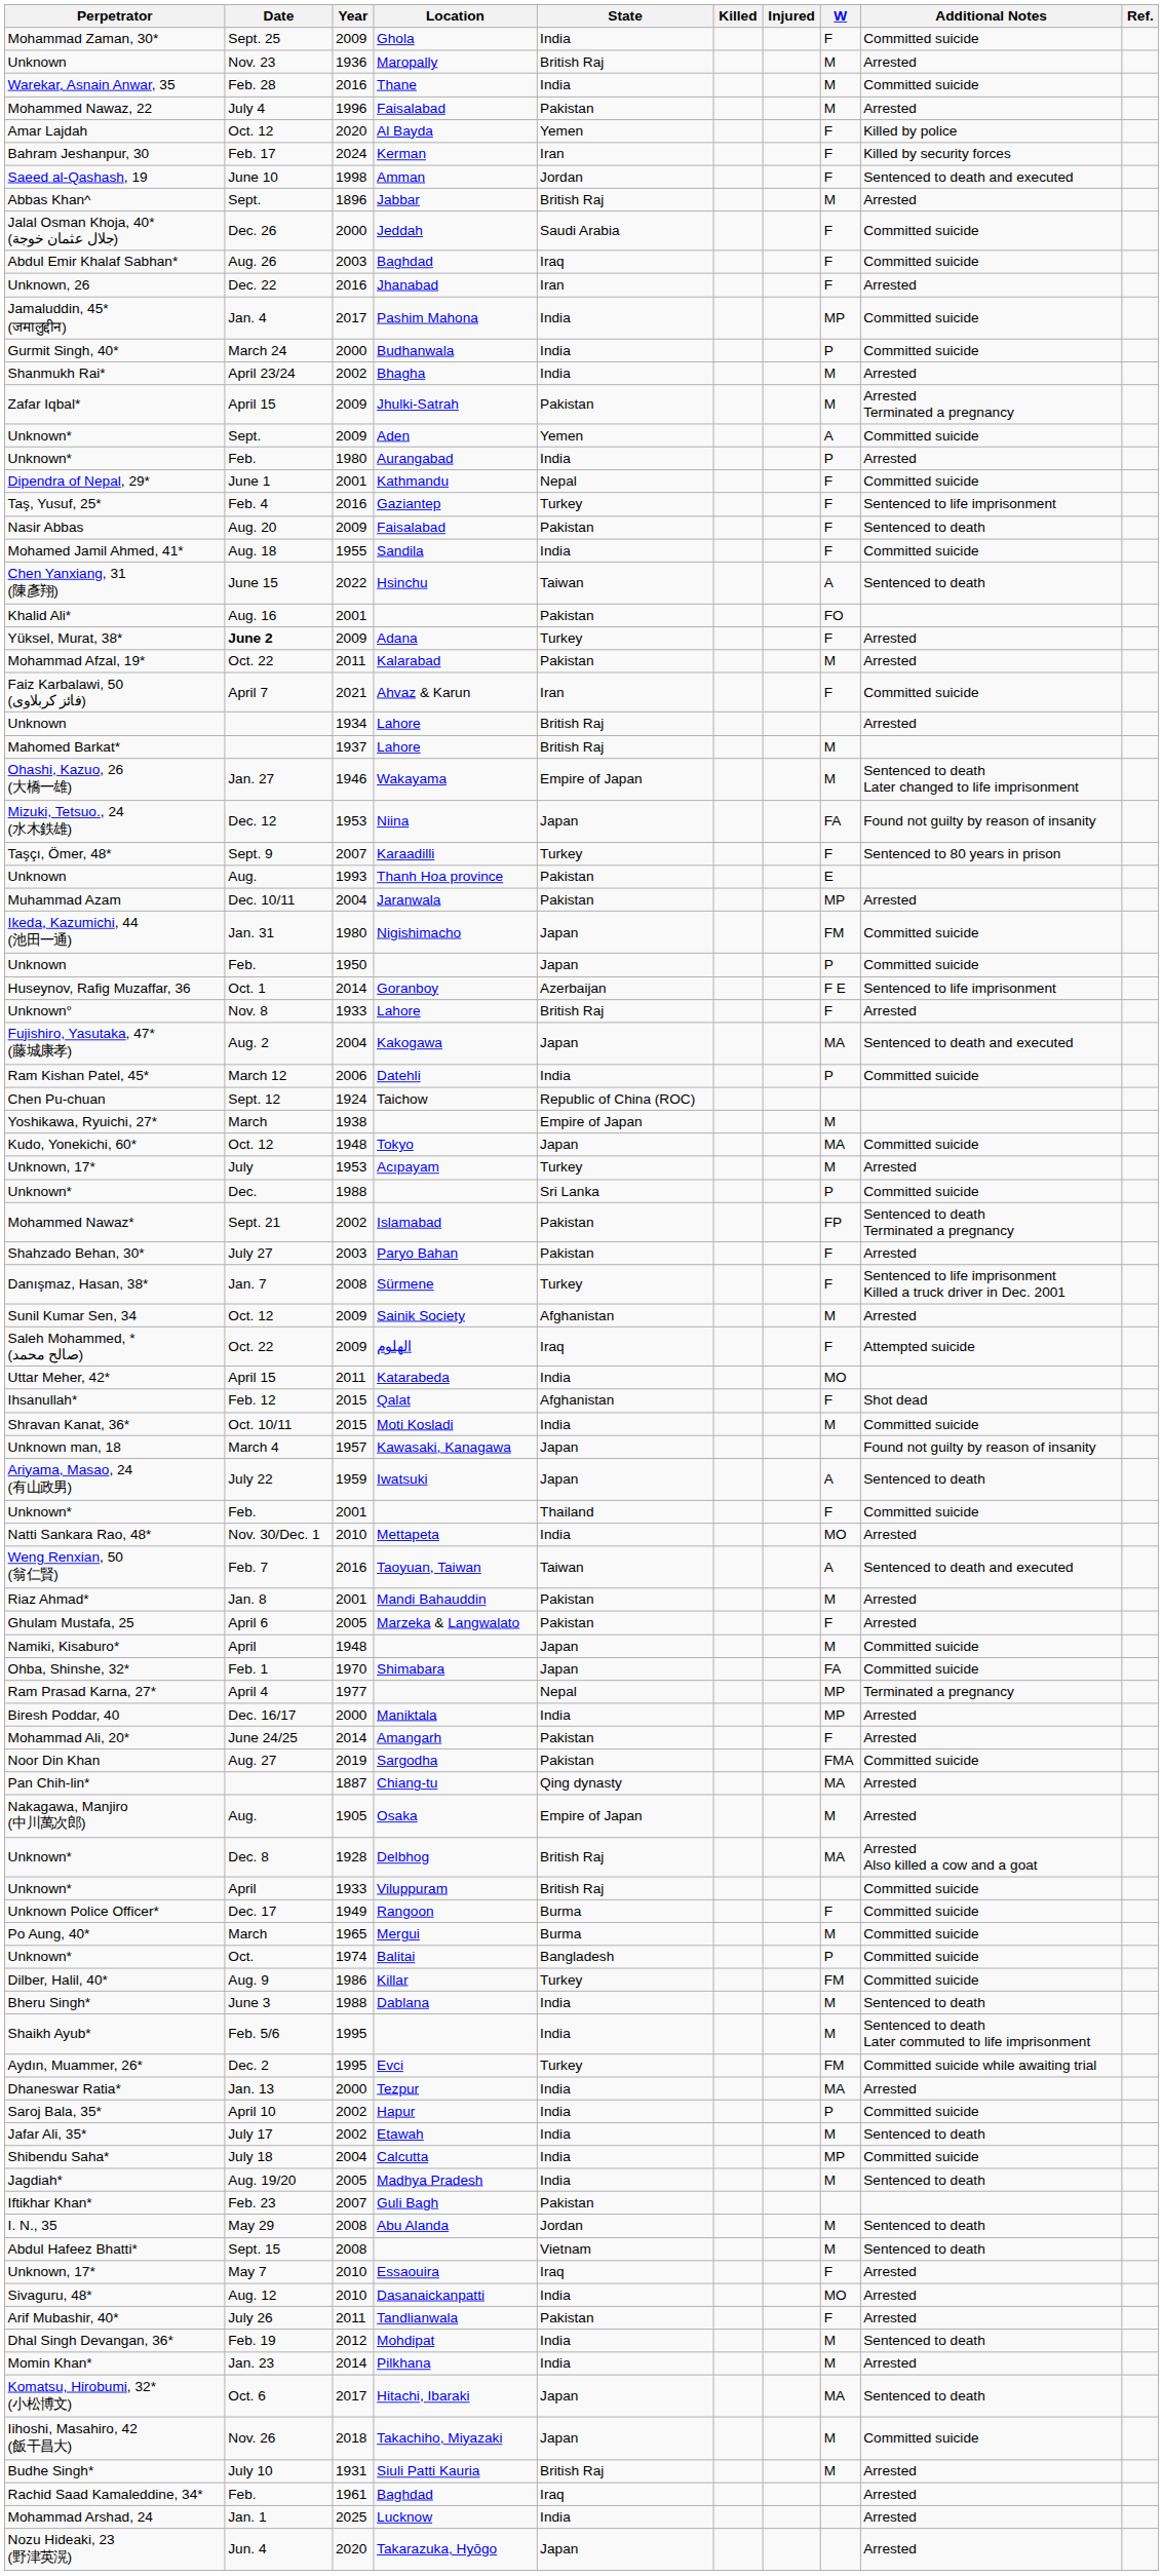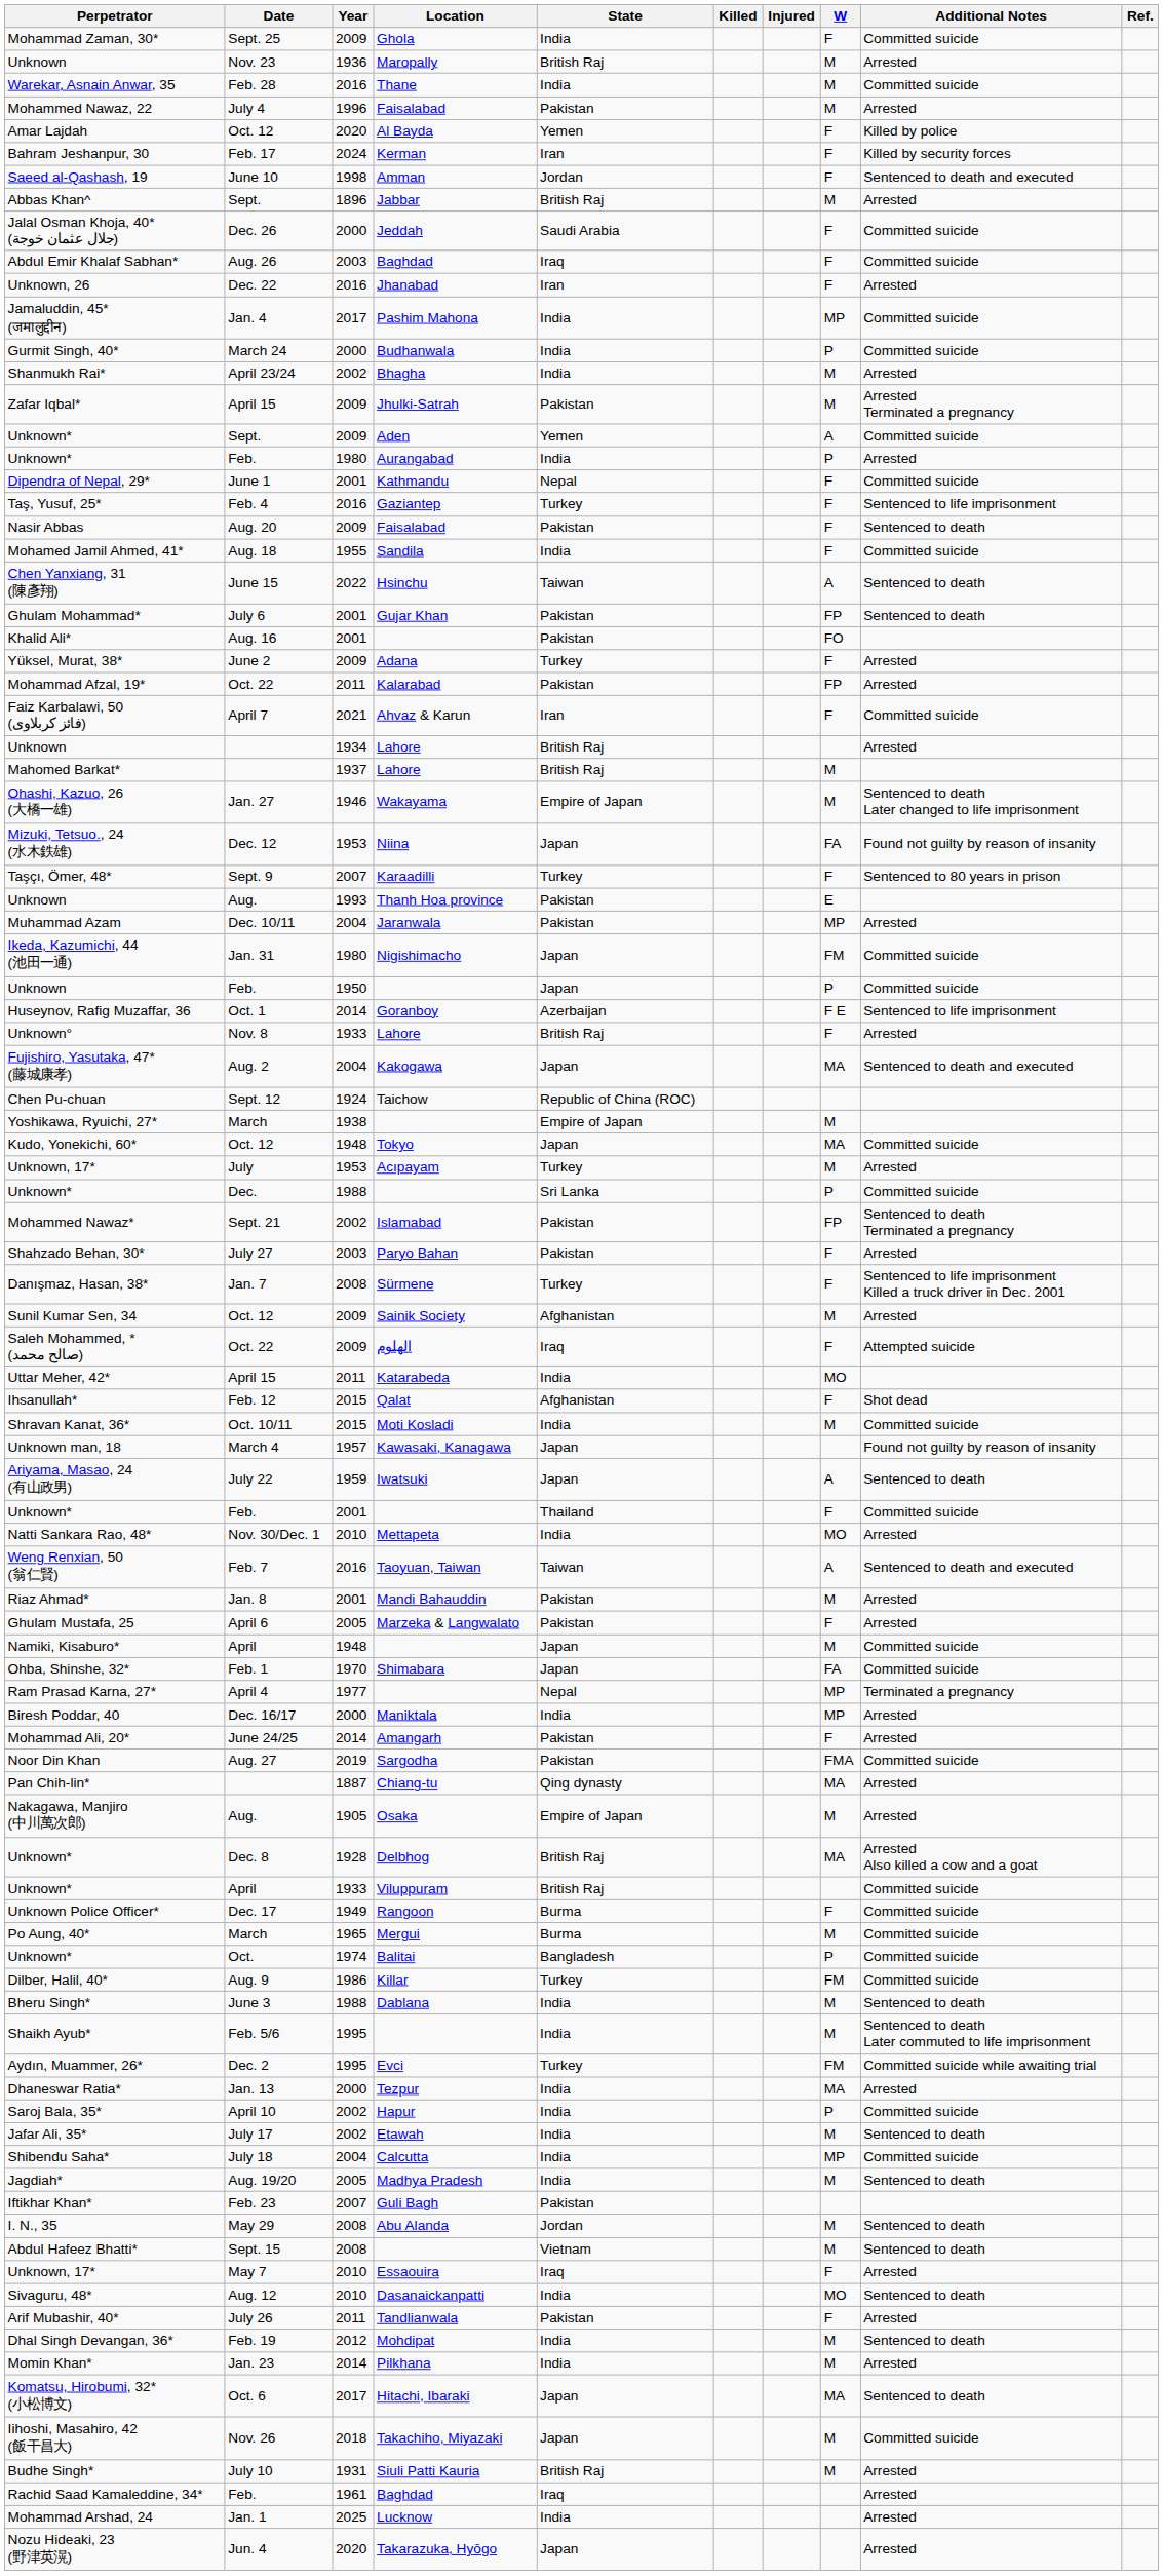+ row: Ghulam Mohammad* | July 6 | 2001 | Gujar Khan | Pakistan | FP | Sentenced to death
Yüksel, Murat, 38* | Date: bold -> normal
Mohammad Afzal, 19* | W: M -> FP
- row: Ram Kishan Patel, 45* | March 12 | 2006 | Datehli | India | P | Committed suicide
Sivaguru, 48* | Additional Notes: Arrested -> Sentenced to death
